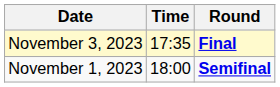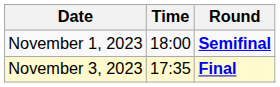rows swapped: November 1, 2023 <-> November 3, 2023
